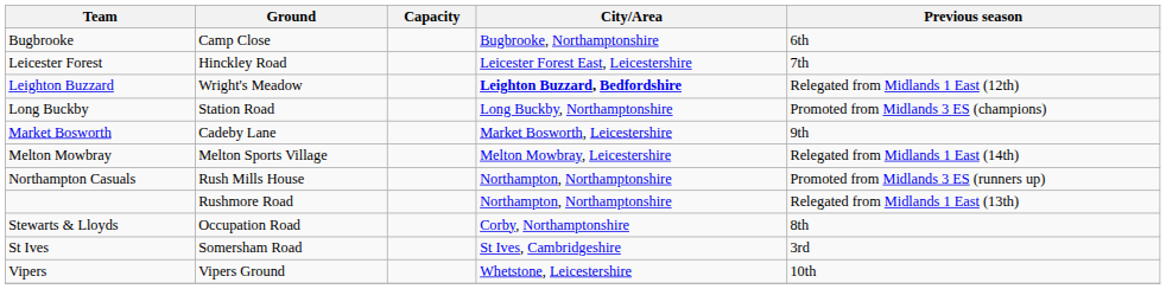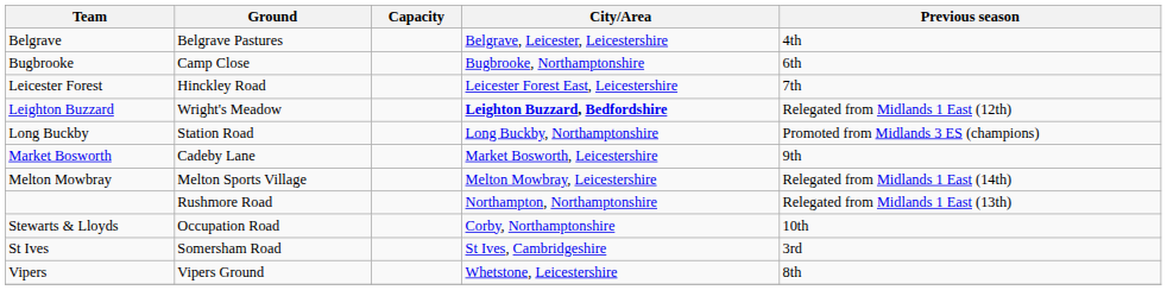+ row: Belgrave | Belgrave Pastures | Belgrave, Leicester, Leicestershire | 4th
- row: Northampton Casuals | Rush Mills House | Northampton, Northamptonshire | Promoted from Midlands 3 ES (runners up)
Stewarts & Lloyds | Previous season: 8th -> 10th
Vipers | Previous season: 10th -> 8th
